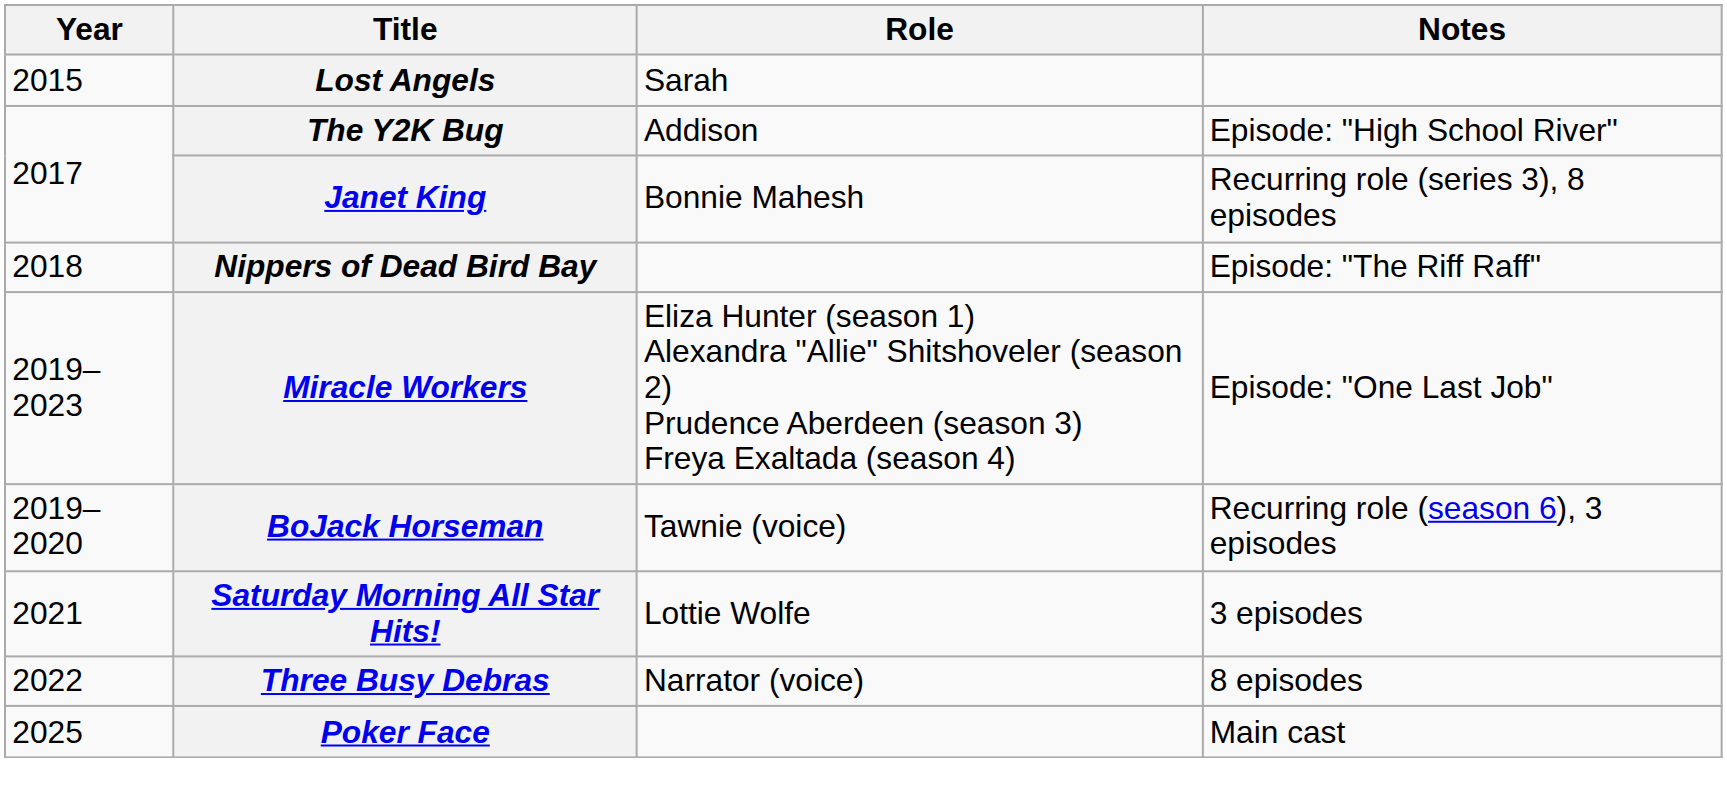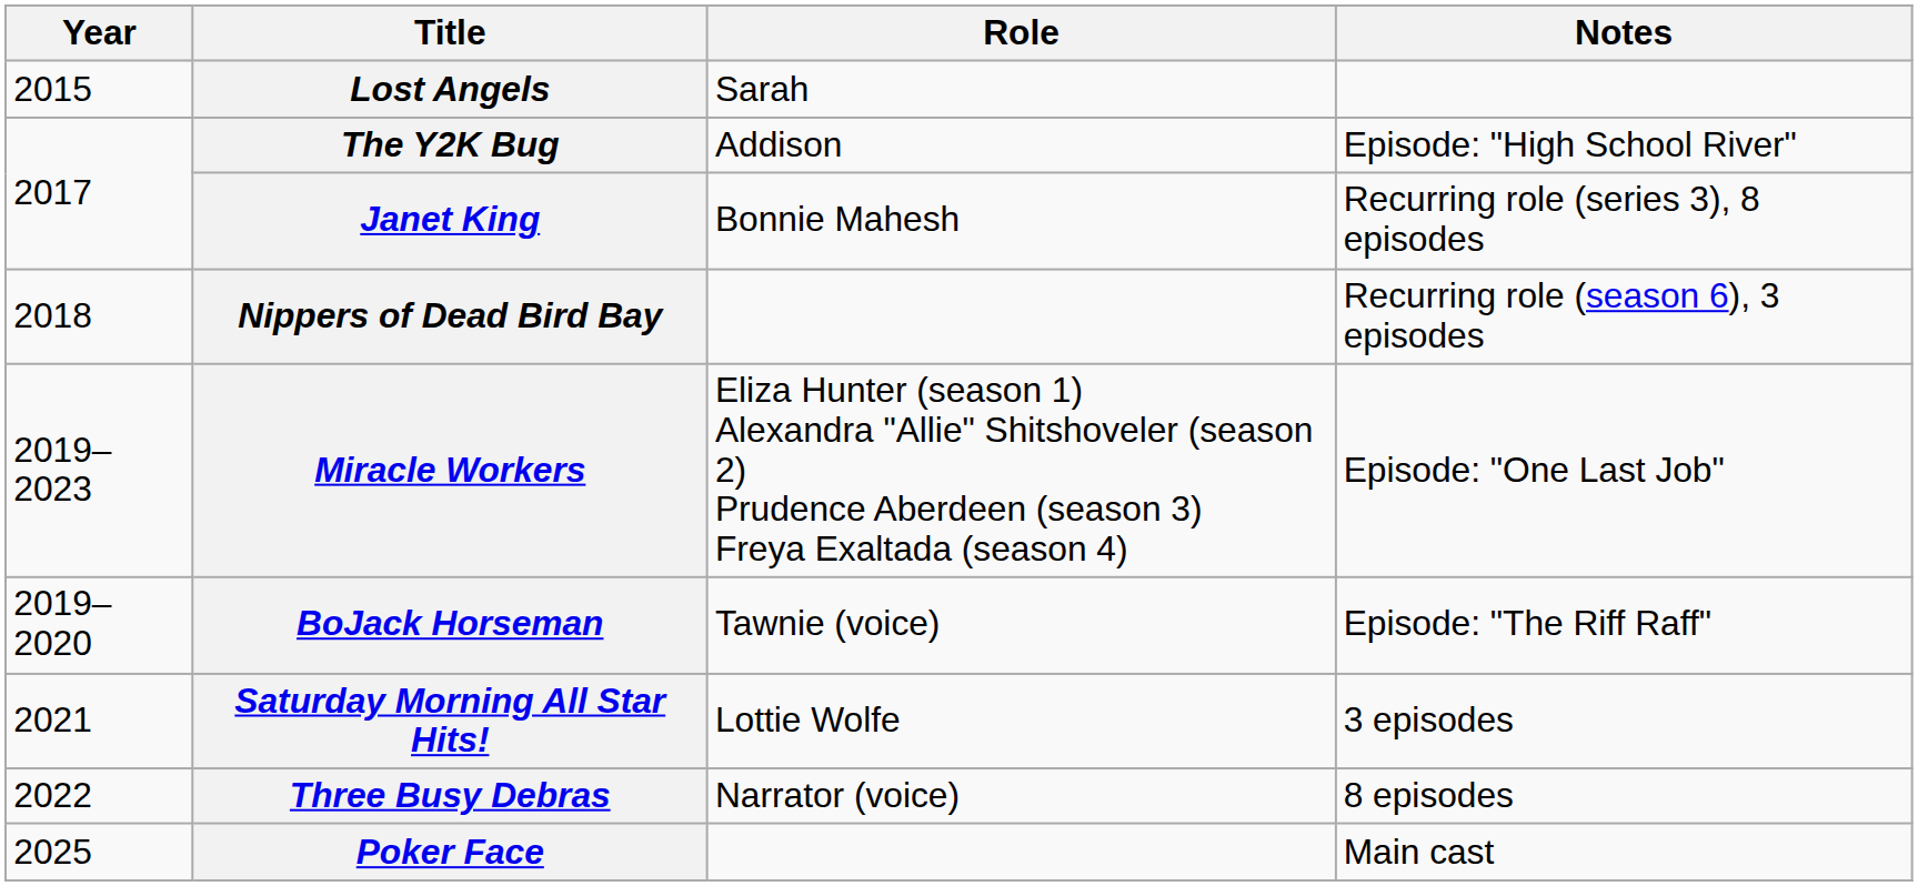Nippers of Dead Bird Bay | Notes: Episode: "The Riff Raff" -> Recurring role (season 6), 3 episodes
BoJack Horseman | Notes: Recurring role (season 6), 3 episodes -> Episode: "The Riff Raff"
